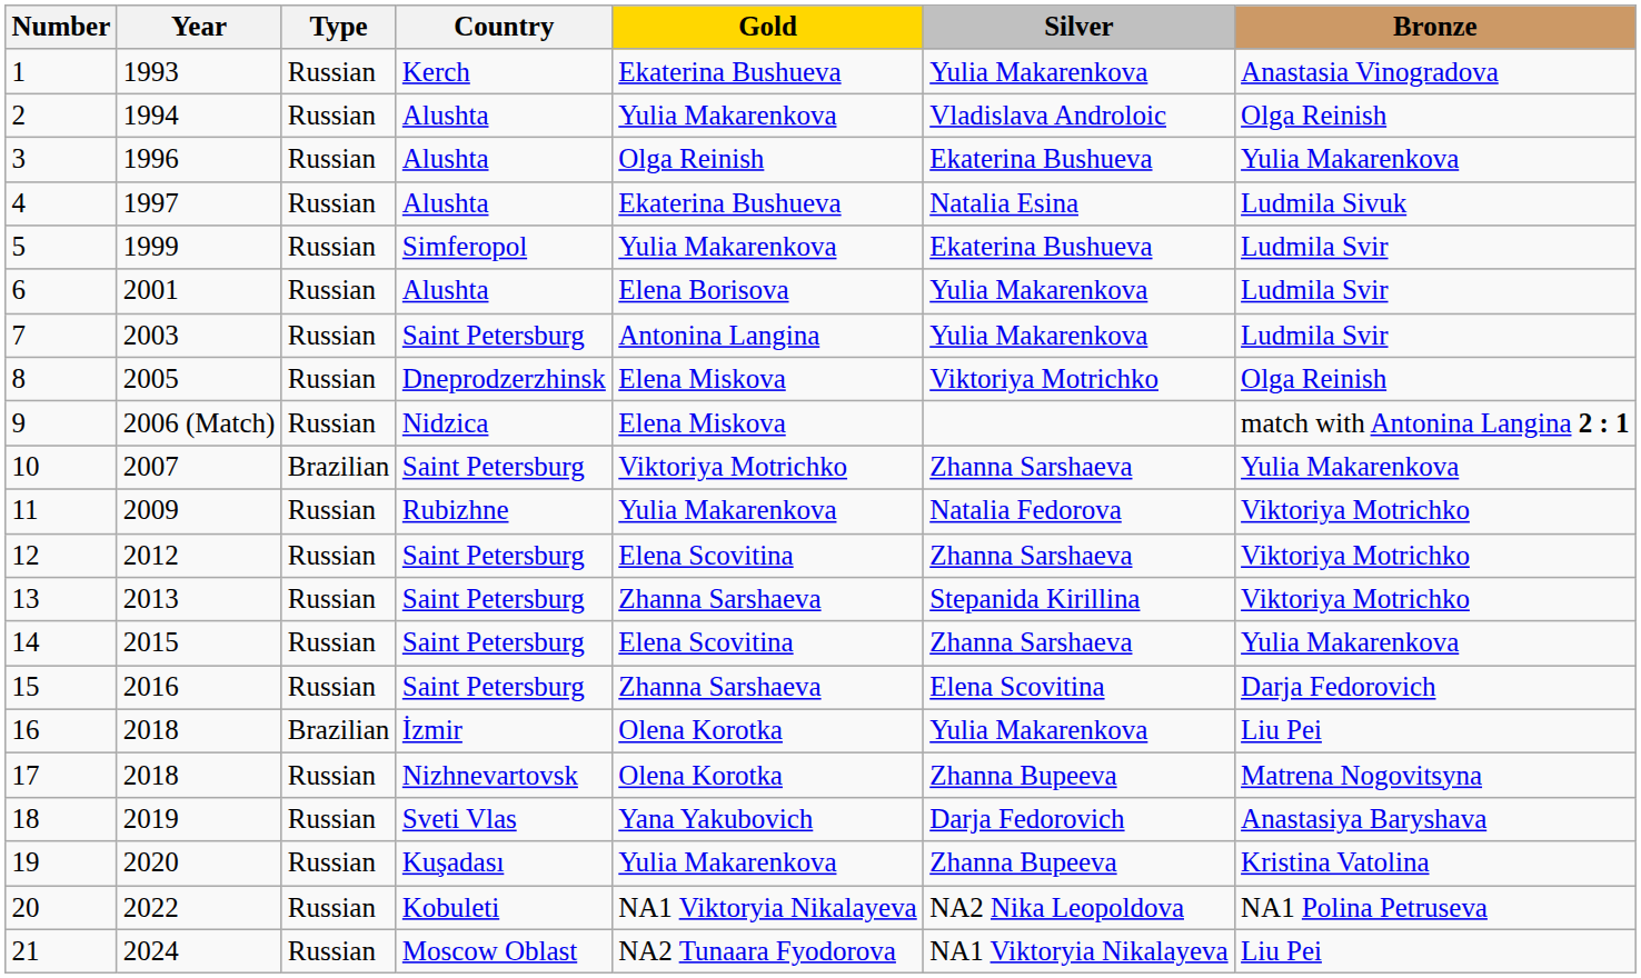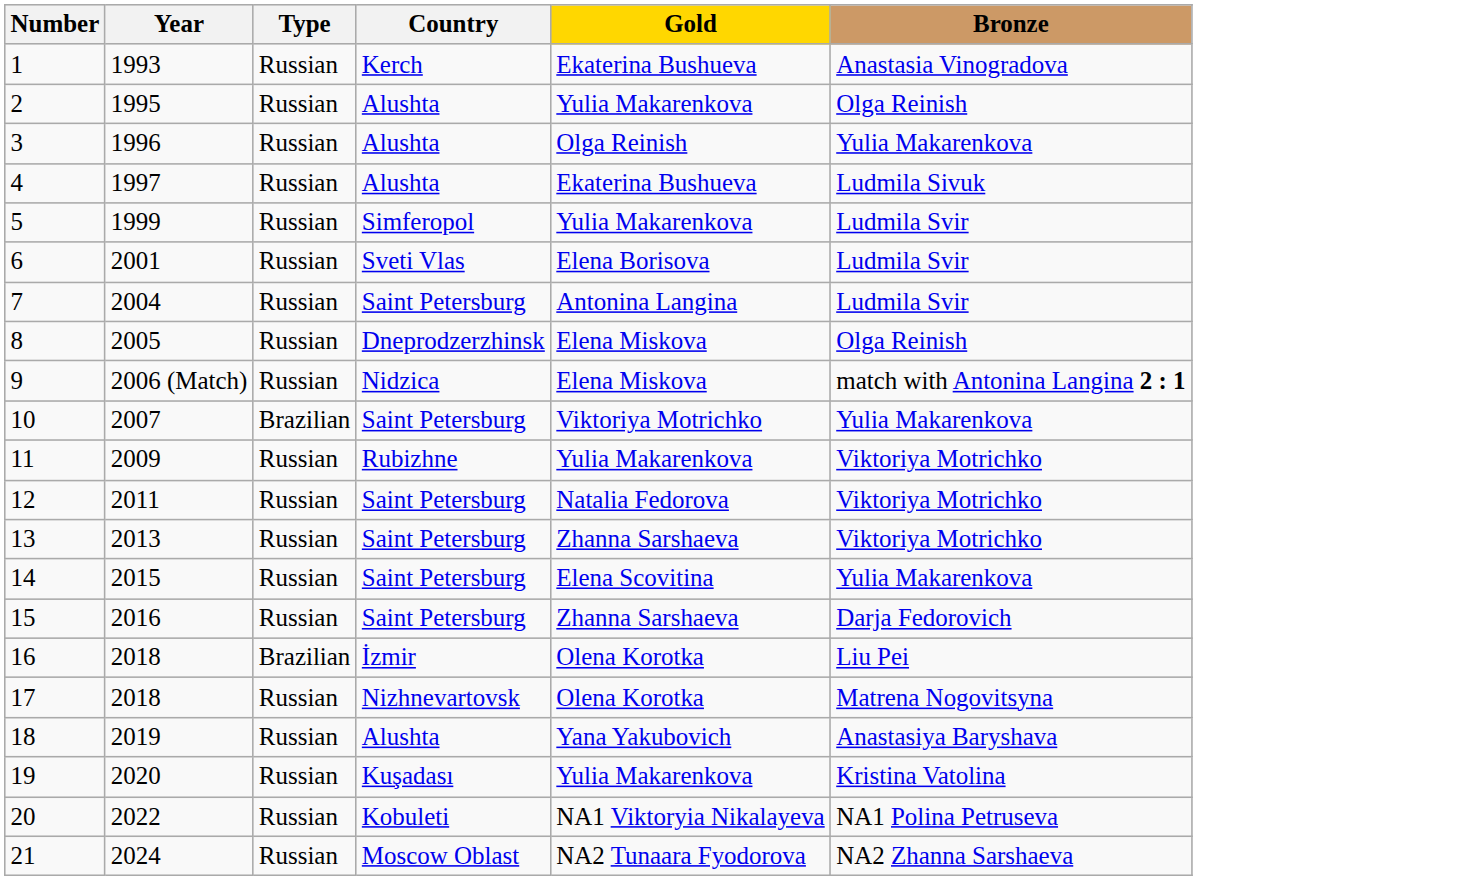- column: Silver | Yulia Makarenkova | Vladislava Androloic | Ekaterina Bushueva | Natalia Esina | Ekaterina Bushueva | Yulia Makarenkova | Yulia Makarenkova | Viktoriya Motrichko | Zhanna Sarshaeva | Natalia Fedorova | Zhanna Sarshaeva | Stepanida Kirillina | Zhanna Sarshaeva | Elena Scovitina | Yulia Makarenkova | Zhanna Bupeeva | Darja Fedorovich | Zhanna Bupeeva | NA2 Nika Leopoldova | NA1 Viktoryia Nikalayeva
2 | Year: 1994 -> 1995
6 | Country: Alushta -> Sveti Vlas
7 | Year: 2003 -> 2004
12 | Year: 2012 -> 2011
12 | Gold: Elena Scovitina -> Natalia Fedorova
18 | Country: Sveti Vlas -> Alushta
21 | Bronze: Liu Pei -> NA2 Zhanna Sarshaeva
